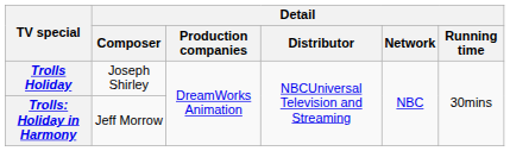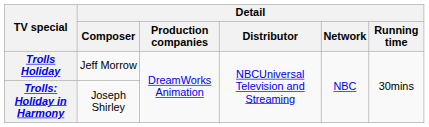Trolls Holiday | Detail / Composer: Joseph Shirley -> Jeff Morrow
Trolls: Holiday in Harmony | Detail / Composer: Jeff Morrow -> Joseph Shirley
